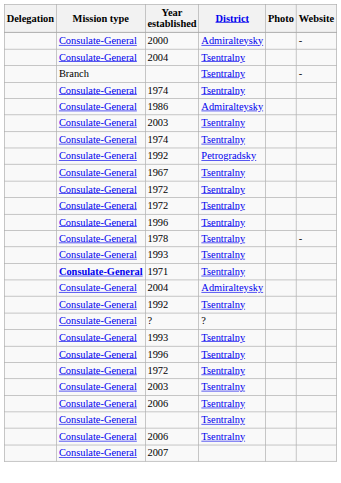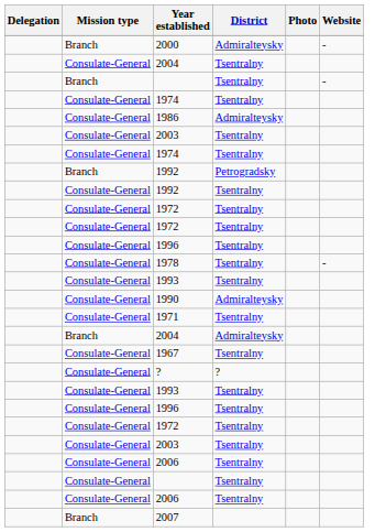2000 | Mission type: Consulate-General -> Branch
1992 / Petrogradsky | Mission type: Consulate-General -> Branch
rows swapped: 1967 <-> 1992 / Tsentralny
+ row: Consulate-General | 1990 | Admiralteysky
1971 | Mission type: bold -> normal
2004 / Admiralteysky | Mission type: Consulate-General -> Branch
2007 | Mission type: Consulate-General -> Branch
